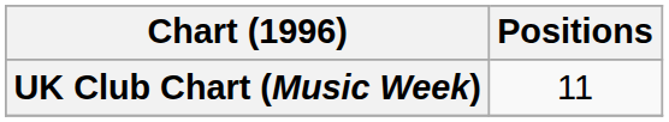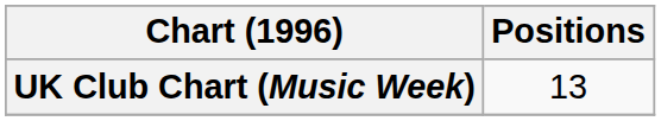UK Club Chart (Music Week) | Positions: 11 -> 13
